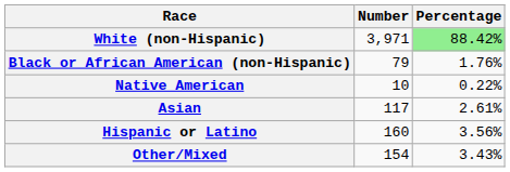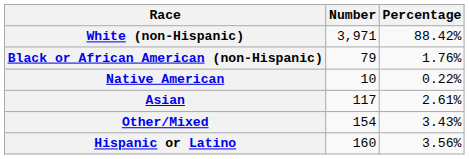White (non-Hispanic) | Percentage: lightgreen background -> no background
rows swapped: Other/Mixed <-> Hispanic or Latino
